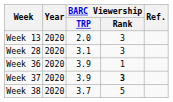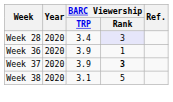- row: Week 13 | 2020 | 2.0 | 3
Week 28 | BARC Viewership / TRP: 3.1 -> 3.4
Week 28 | BARC Viewership / Rank: no background -> lavender background
Week 38 | BARC Viewership / TRP: 3.7 -> 3.1
